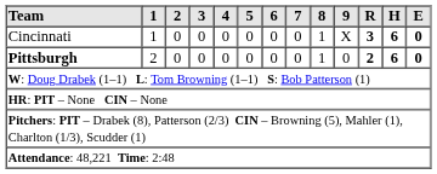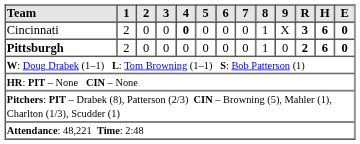Cincinnati | 1: 1 -> 2
Cincinnati | 4: normal -> bold
